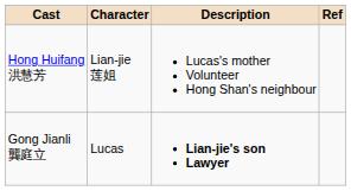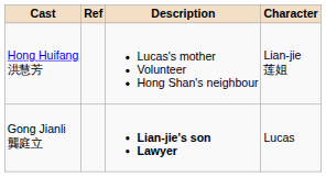columns swapped: Character <-> Ref
